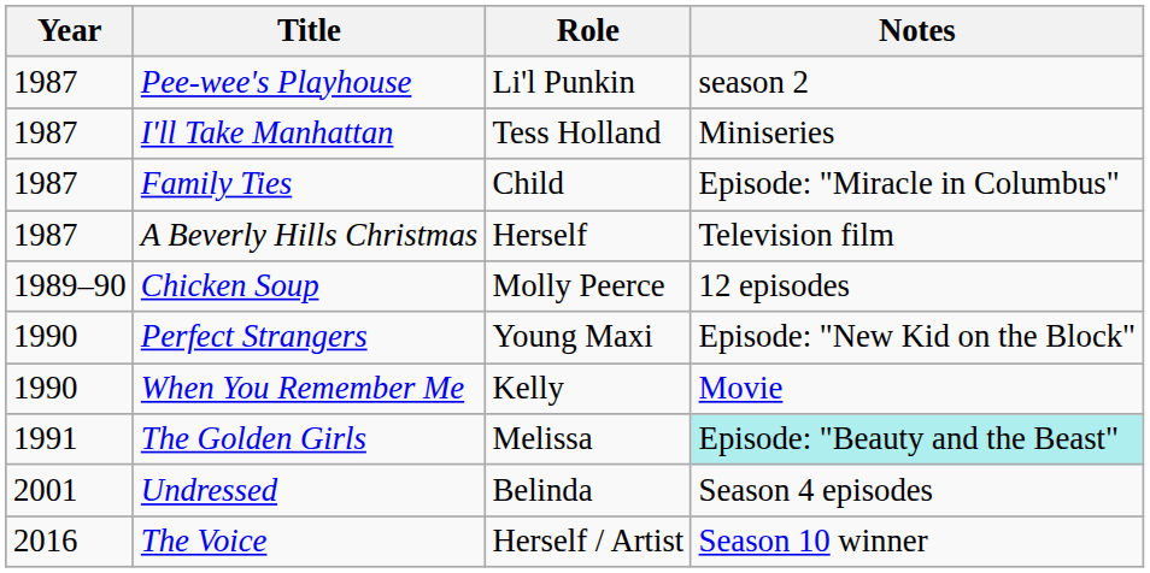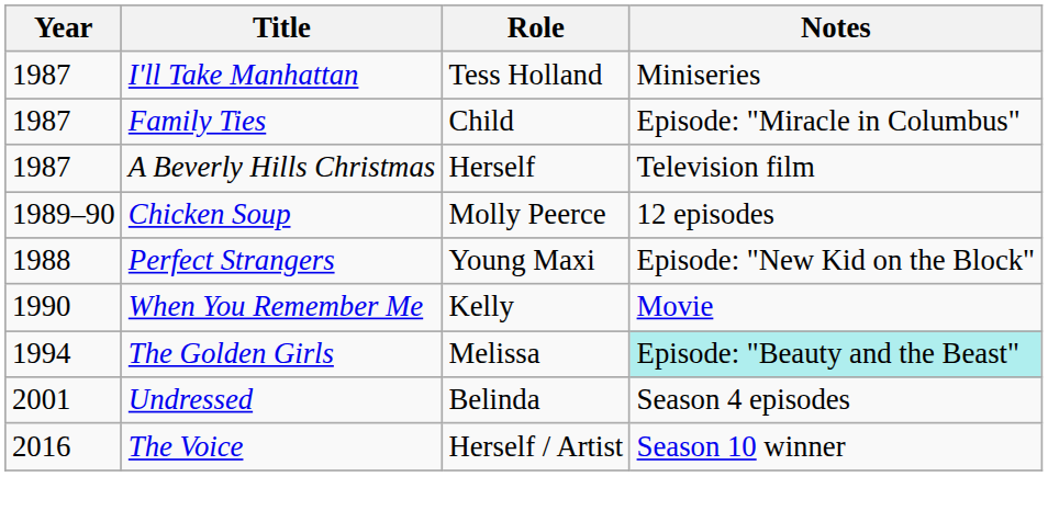- row: 1987 | Pee-wee's Playhouse | Li'l Punkin | season 2
Perfect Strangers | Year: 1990 -> 1988
The Golden Girls | Year: 1991 -> 1994
